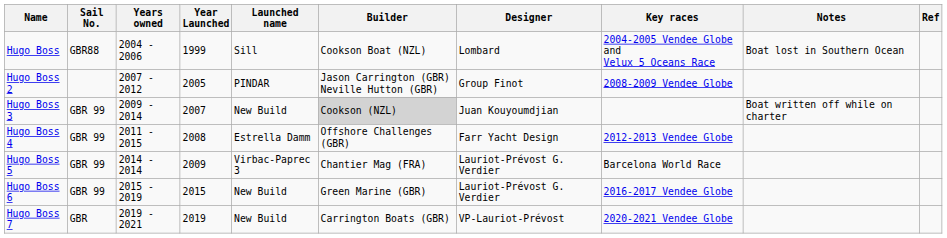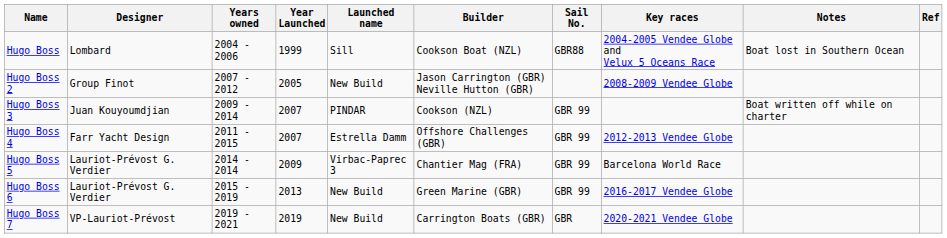columns swapped: Sail No. <-> Designer
Hugo Boss 2 | Launched name: PINDAR -> New Build
Hugo Boss 3 | Launched name: New Build -> PINDAR
Hugo Boss 3 | Builder: lightgrey background -> no background
Hugo Boss 4 | Year Launched: 2008 -> 2007
Hugo Boss 6 | Year Launched: 2015 -> 2013
